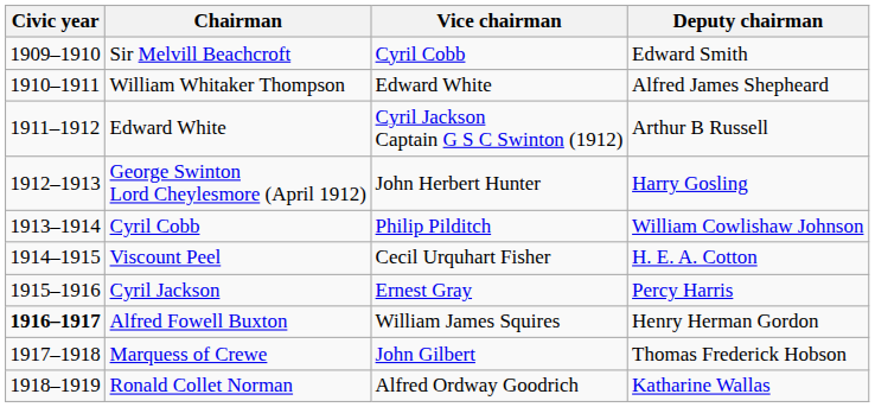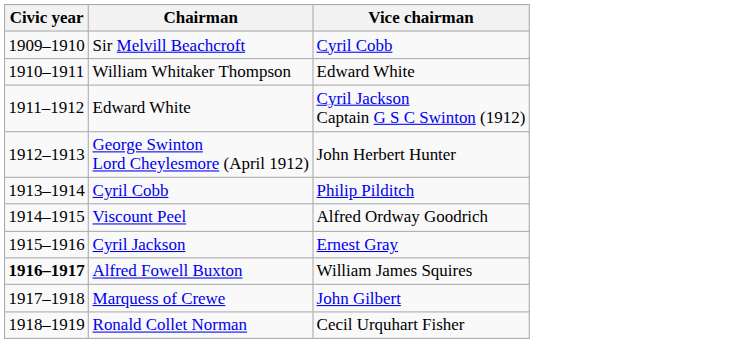- column: Deputy chairman | Edward Smith | Alfred James Shepheard | Arthur B Russell | Harry Gosling | William Cowlishaw Johnson | H. E. A. Cotton | Percy Harris | Henry Herman Gordon | Thomas Frederick Hobson | Katharine Wallas
Viscount Peel | Vice chairman: Cecil Urquhart Fisher -> Alfred Ordway Goodrich
Ronald Collet Norman | Vice chairman: Alfred Ordway Goodrich -> Cecil Urquhart Fisher
